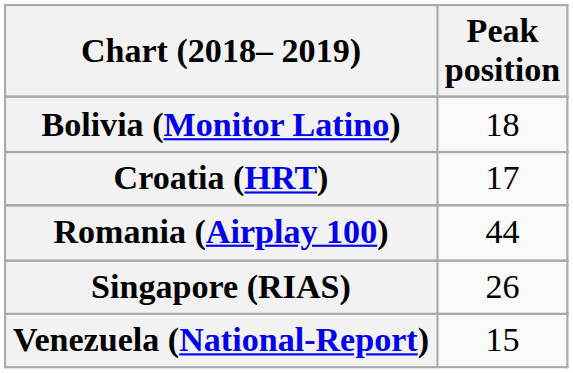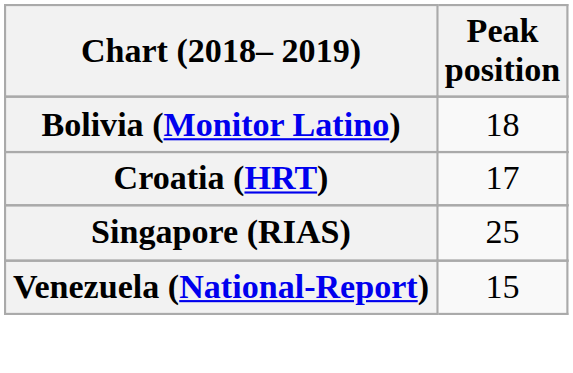- row: Romania (Airplay 100) | 44
Singapore (RIAS) | Peak position: 26 -> 25
